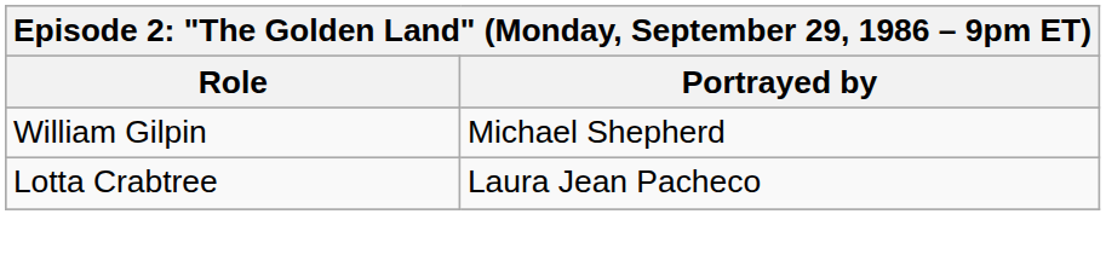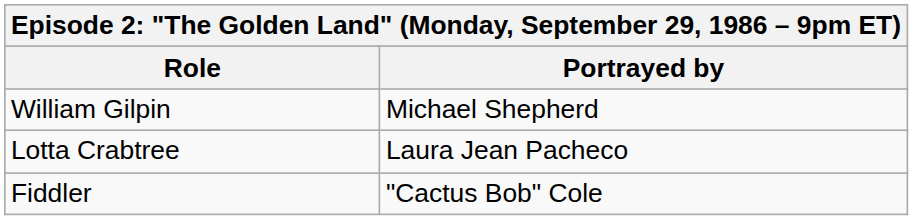+ row: Fiddler | "Cactus Bob" Cole
